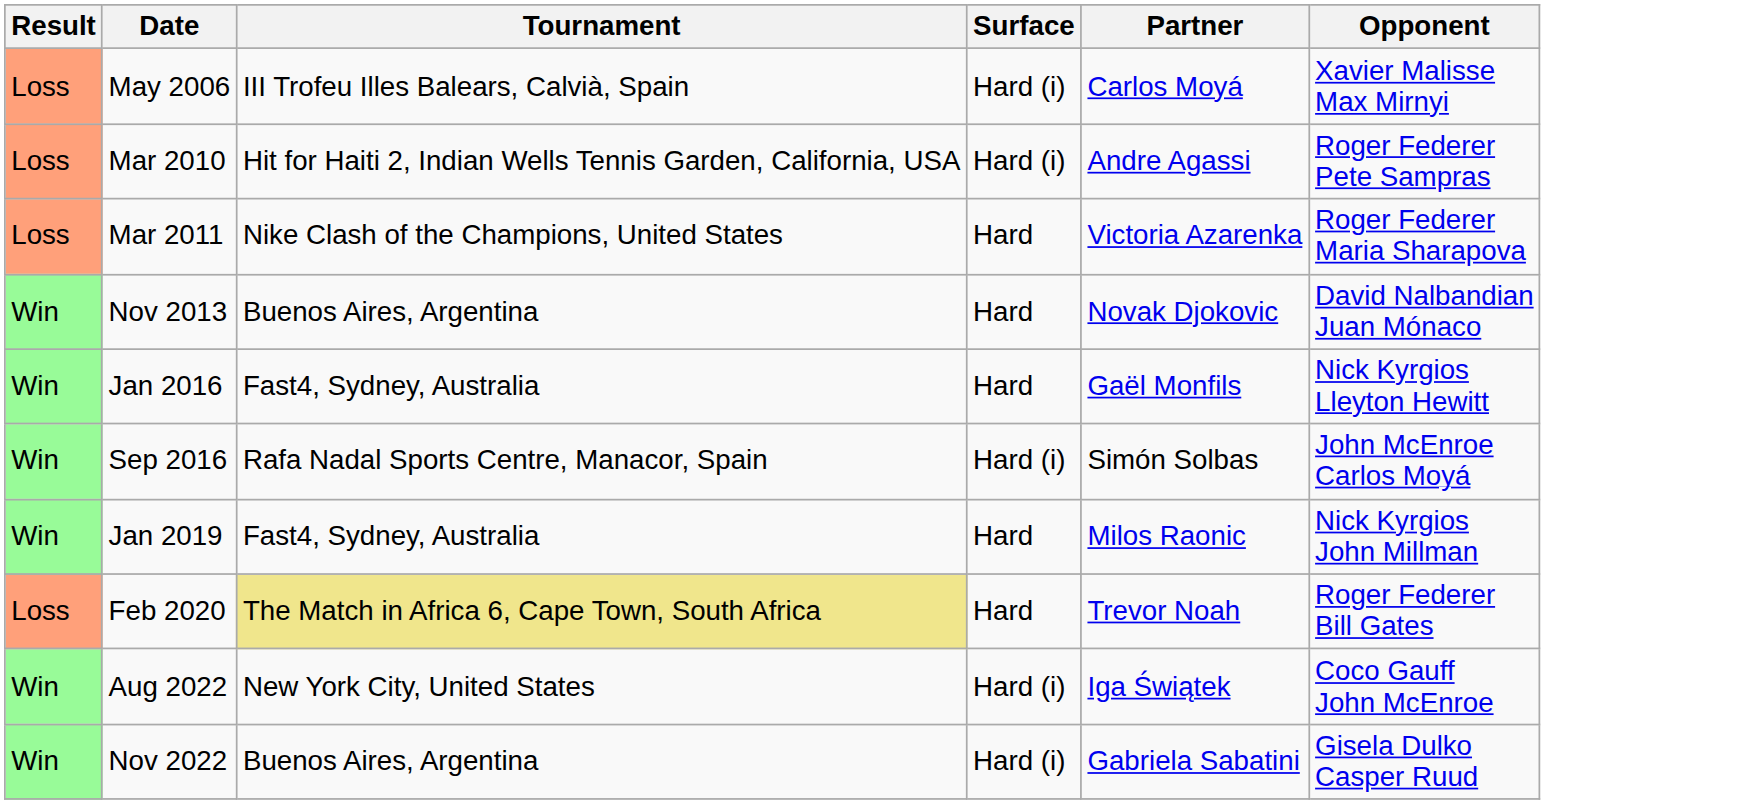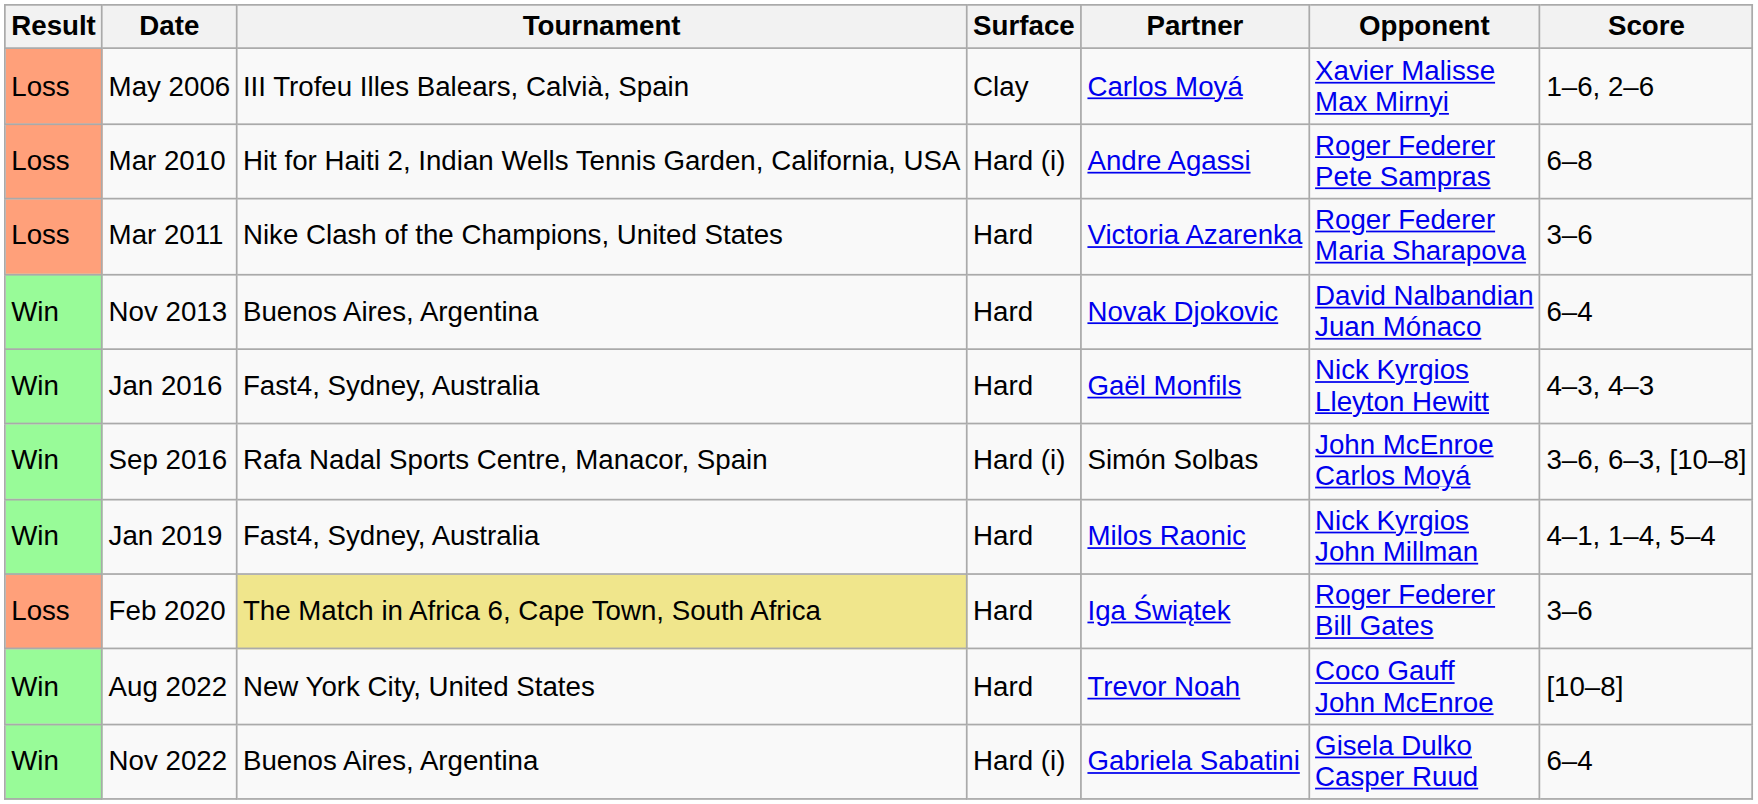+ column: Score | 1–6, 2–6 | 6–8 | 3–6 | 6–4 | 4–3, 4–3 | 3–6, 6–3, [10–8] | 4–1, 1–4, 5–4 | 3–6 | [10–8] | 6–4
May 2006 | Surface: Hard (i) -> Clay
Feb 2020 | Partner: Trevor Noah -> Iga Świątek
Aug 2022 | Surface: Hard (i) -> Hard
Aug 2022 | Partner: Iga Świątek -> Trevor Noah
